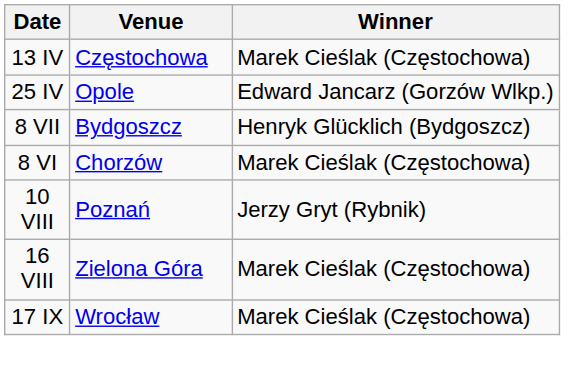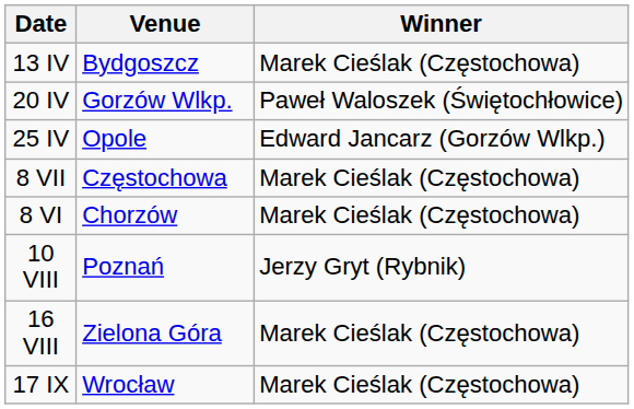13 IV | Venue: Częstochowa -> Bydgoszcz
+ row: 20 IV | Gorzów Wlkp. | Paweł Waloszek (Świętochłowice)
8 VII | Venue: Bydgoszcz -> Częstochowa
8 VII | Winner: Henryk Glücklich (Bydgoszcz) -> Marek Cieślak (Częstochowa)
